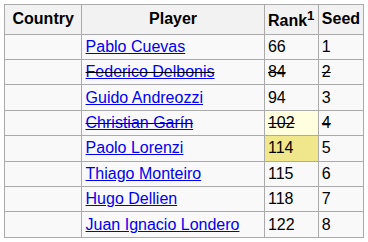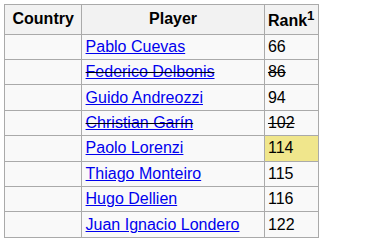- column: Seed | 1 | 2 | 3 | 4 | 5 | 6 | 7 | 8
Federico Delbonis | Rank1: 84 -> 86
Christian Garín | Rank1: lightyellow background -> no background
Hugo Dellien | Rank1: 118 -> 116
